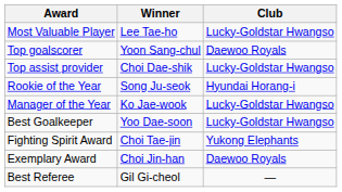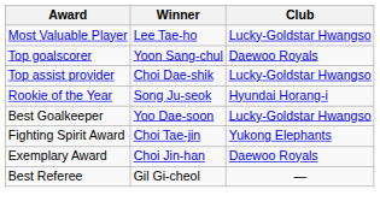- row: Manager of the Year | Ko Jae-wook | Lucky-Goldstar Hwangso
